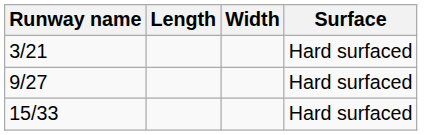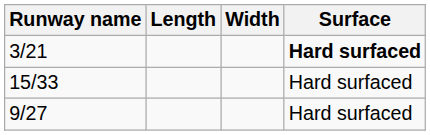3/21 | Surface: normal -> bold
rows swapped: 15/33 <-> 9/27
